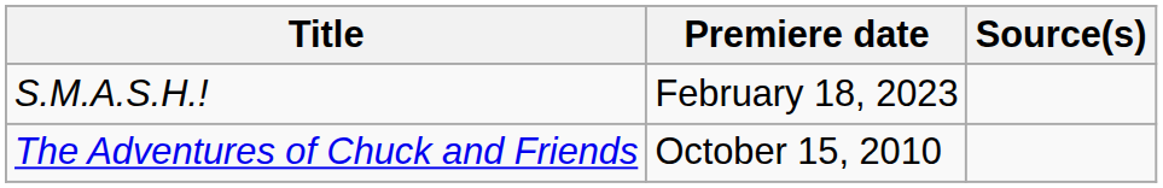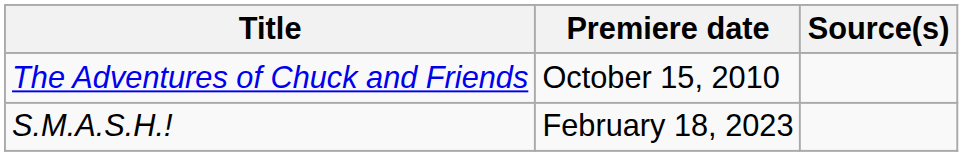rows swapped: The Adventures of Chuck and Friends <-> S.M.A.S.H.!
